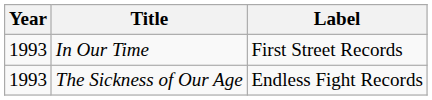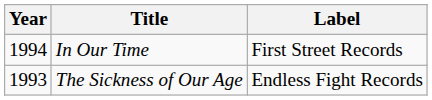In Our Time | Year: 1993 -> 1994
